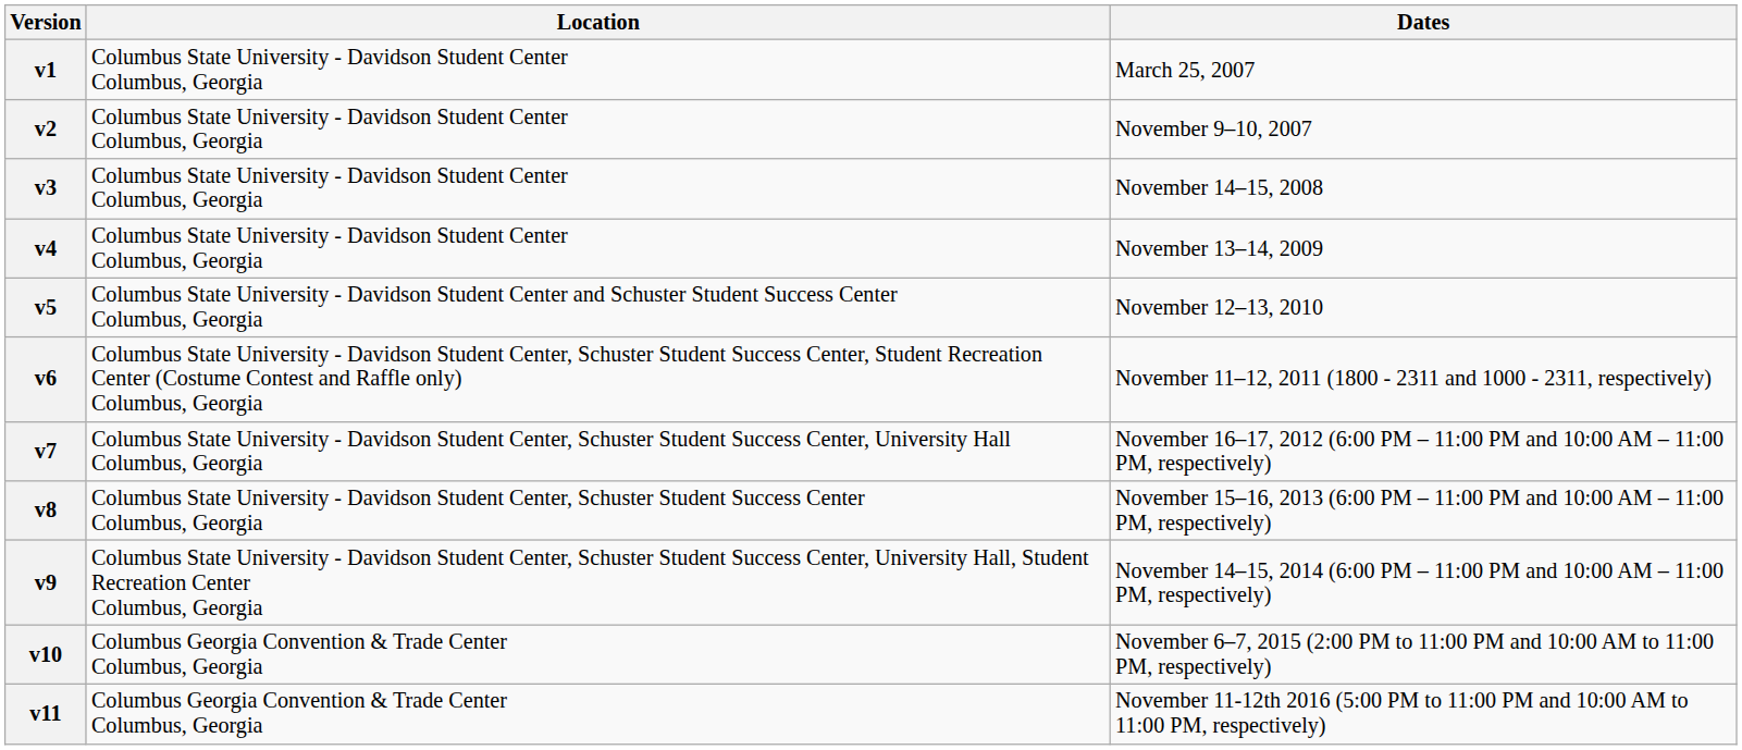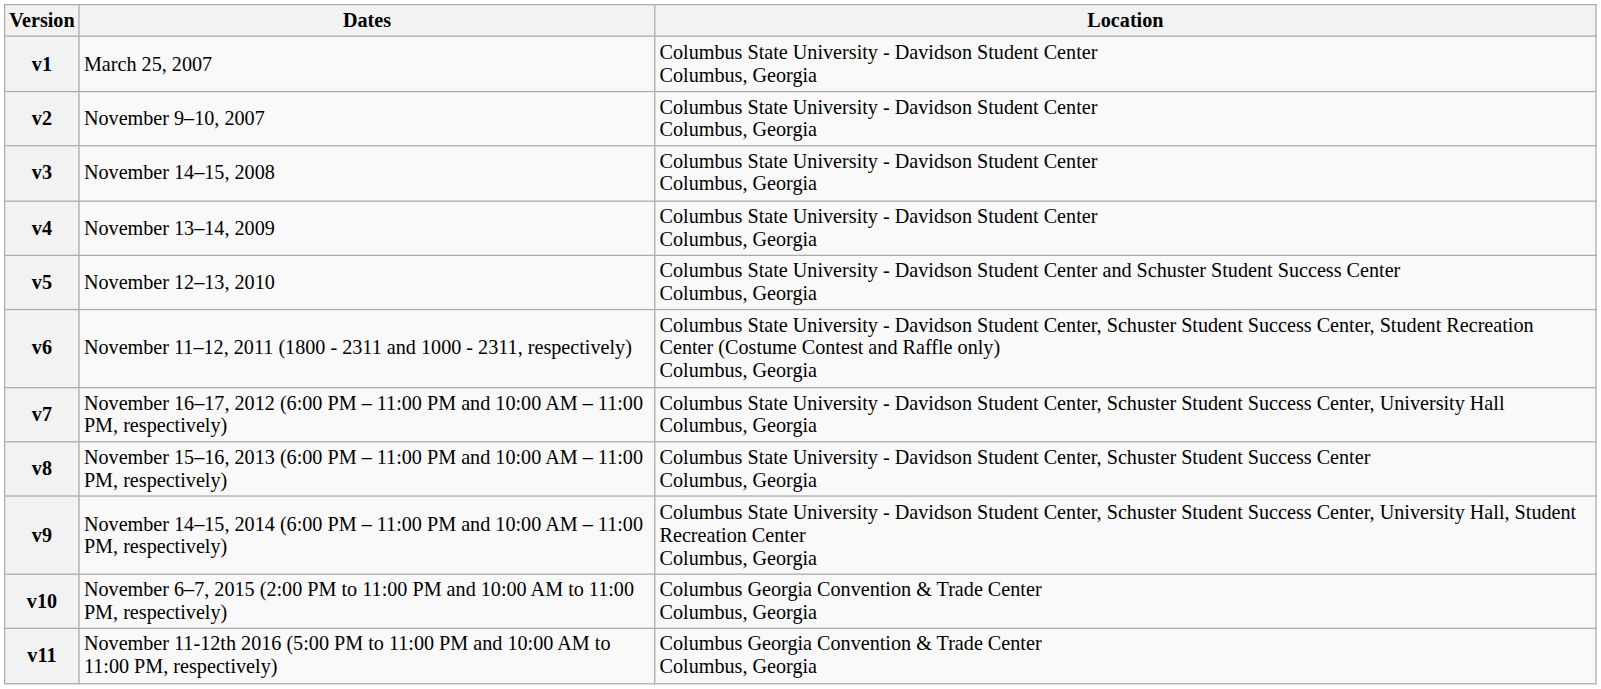columns swapped: Dates <-> Location
